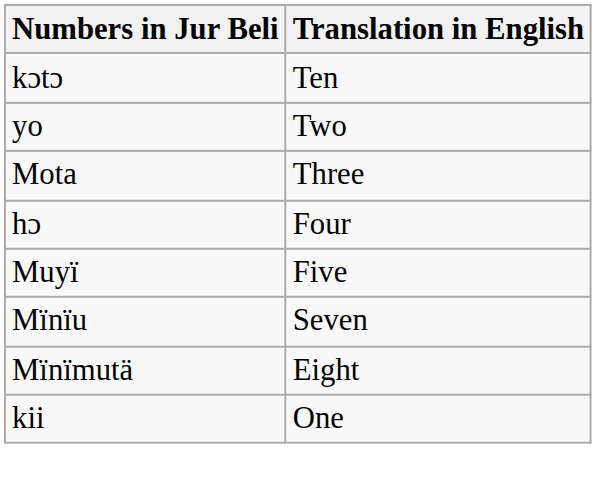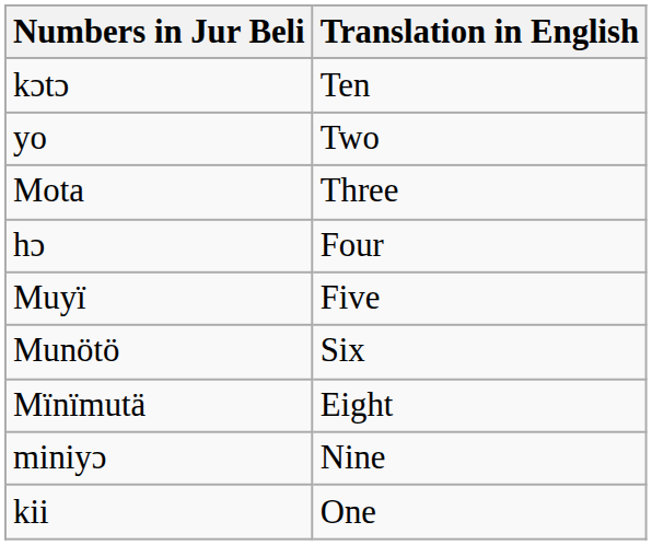+ row: Munötö | Six
- row: Mïnïu | Seven
+ row: miniyɔ | Nine
